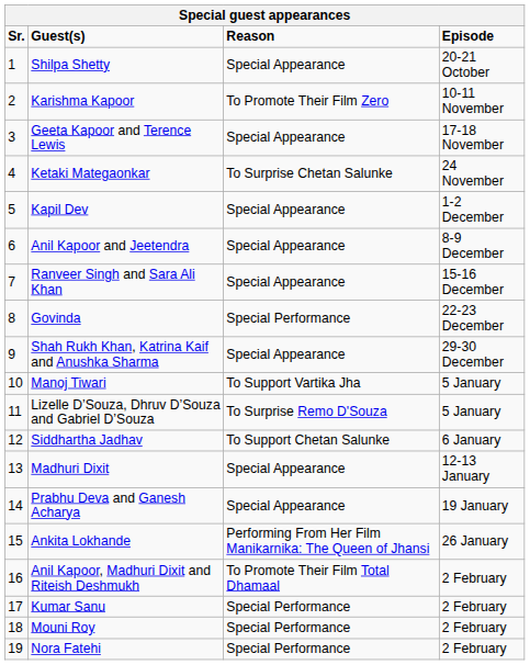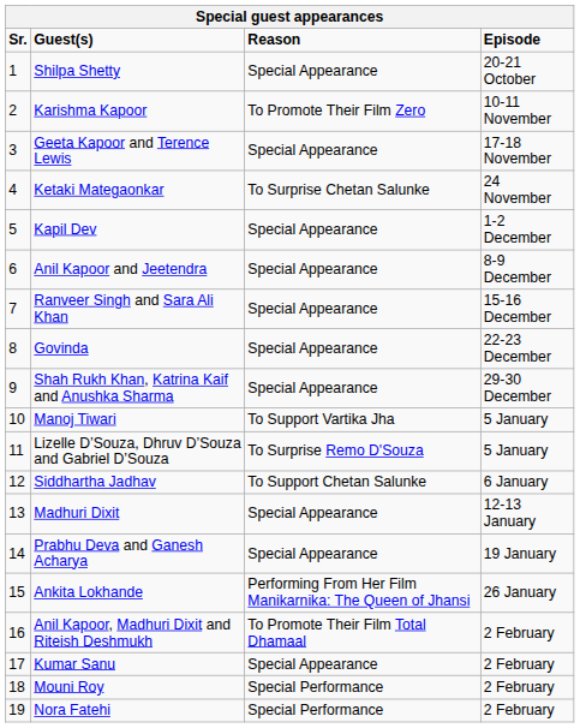Govinda | Reason: Special Performance -> Special Appearance
Kumar Sanu | Reason: Special Performance -> Special Appearance
